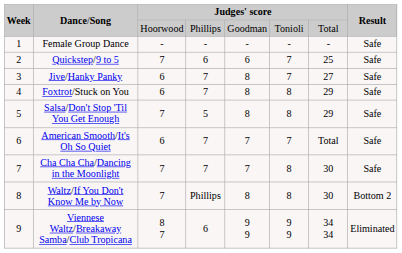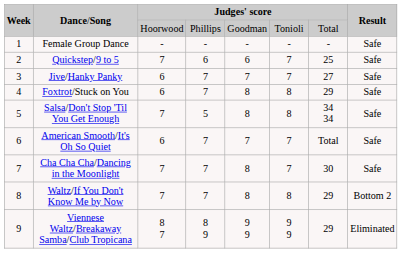Jive/Hanky Panky | column 5: 8 -> 7
Salsa/Don't Stop 'Til You Get Enough | column 7: 29 -> 34 34
Cha Cha Cha/Dancing in the Moonlight | column 5: 7 -> 8
Cha Cha Cha/Dancing in the Moonlight | column 6: 8 -> 7
Waltz/If You Don't Know Me by Now | column 4: Phillips -> 7
Waltz/If You Don't Know Me by Now | column 7: 30 -> 29
Viennese Waltz/Breakaway Samba/Club Tropicana | column 4: 6 -> 8 9
Viennese Waltz/Breakaway Samba/Club Tropicana | column 7: 34 34 -> 29
